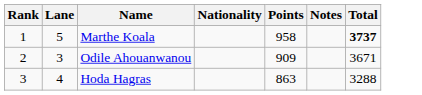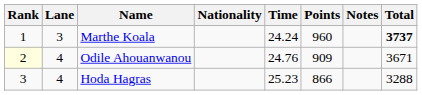+ column: Time | 24.24 | 24.76 | 25.23
Marthe Koala | Lane: 5 -> 3
Marthe Koala | Points: 958 -> 960
Odile Ahouanwanou | Rank: no background -> lightyellow background
Odile Ahouanwanou | Lane: 3 -> 4
Hoda Hagras | Points: 863 -> 866
